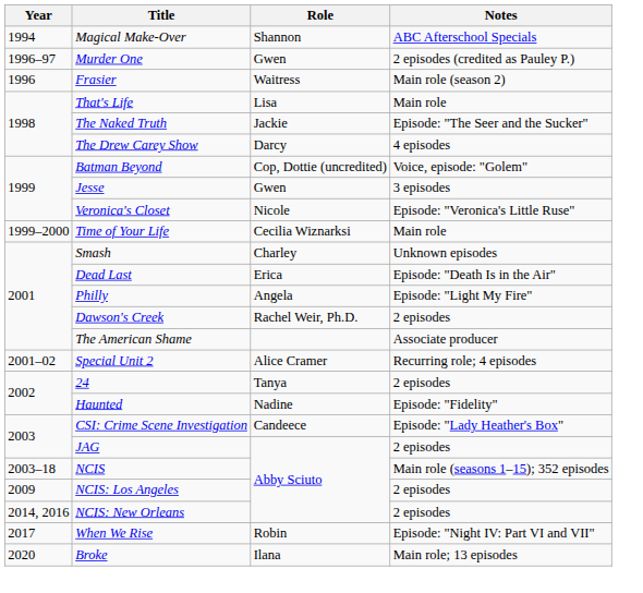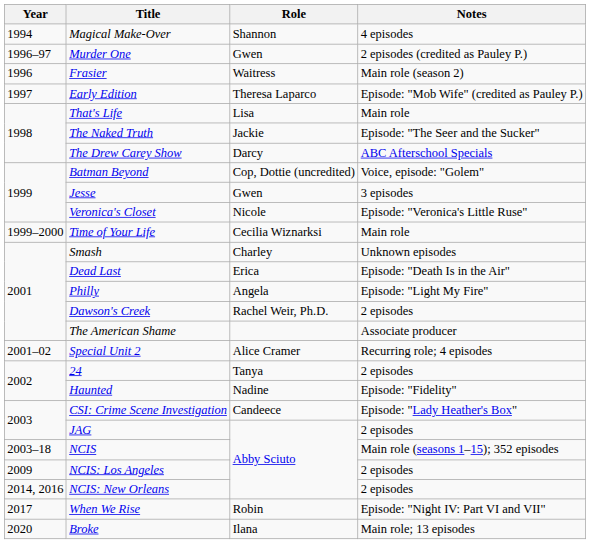Magical Make-Over | Notes: ABC Afterschool Specials -> 4 episodes
+ row: 1997 | Early Edition | Theresa Laparco | Episode: "Mob Wife" (credited as Pauley P.)
The Drew Carey Show | Notes: 4 episodes -> ABC Afterschool Specials
